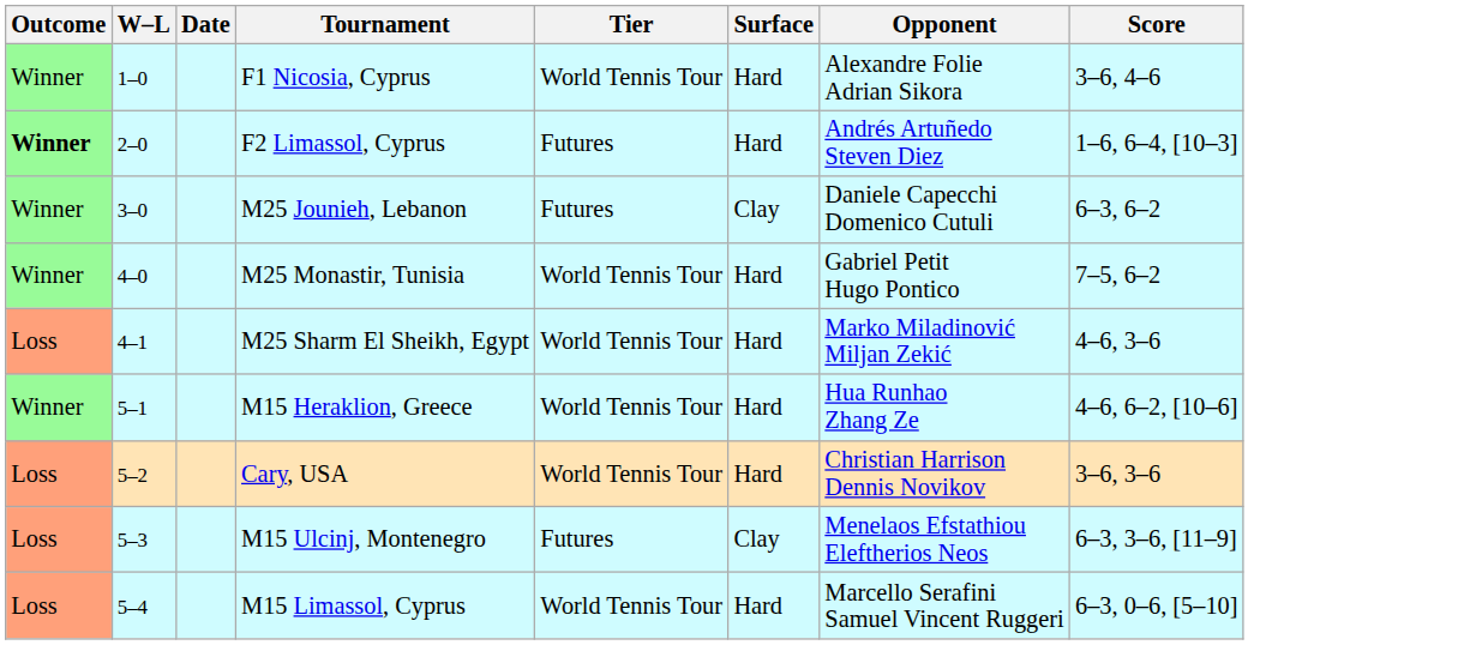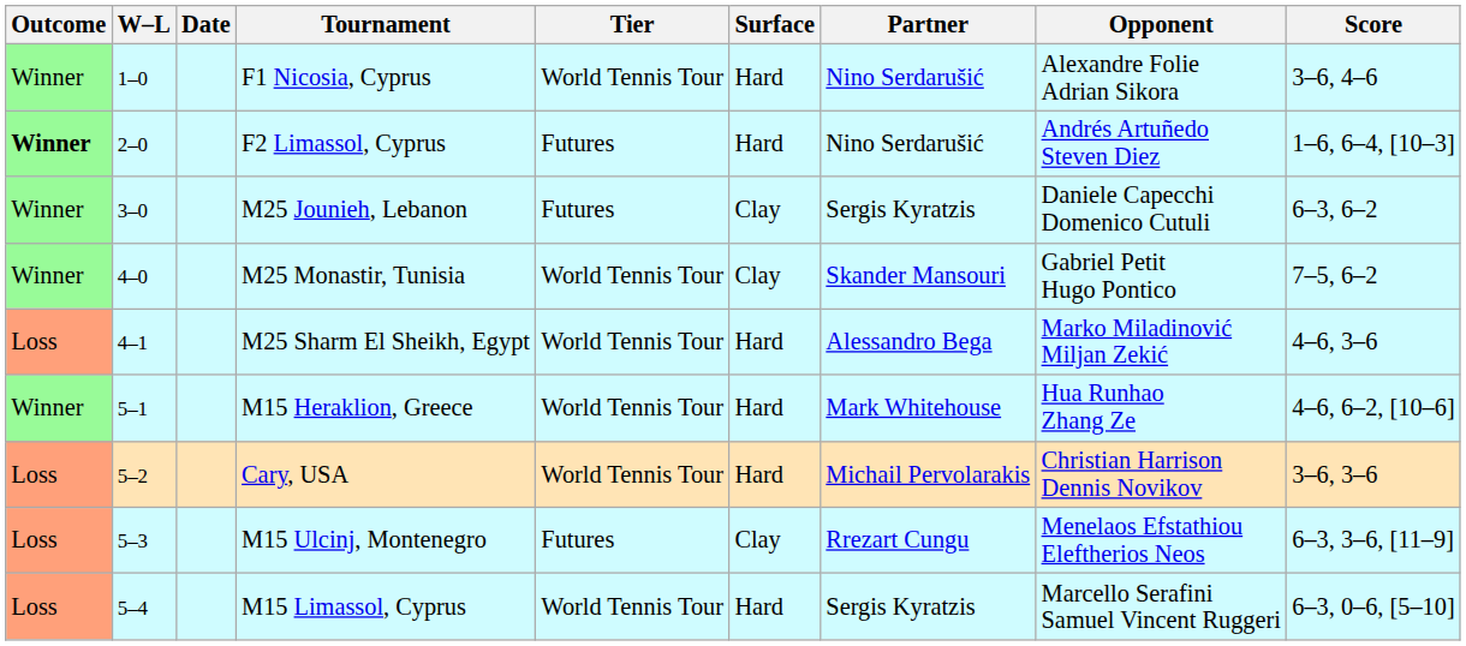+ column: Partner | Nino Serdarušić | Nino Serdarušić | Sergis Kyratzis | Skander Mansouri | Alessandro Bega | Mark Whitehouse | Michail Pervolarakis | Rrezart Cungu | Sergis Kyratzis
M25 Monastir, Tunisia | Surface: Hard -> Clay
